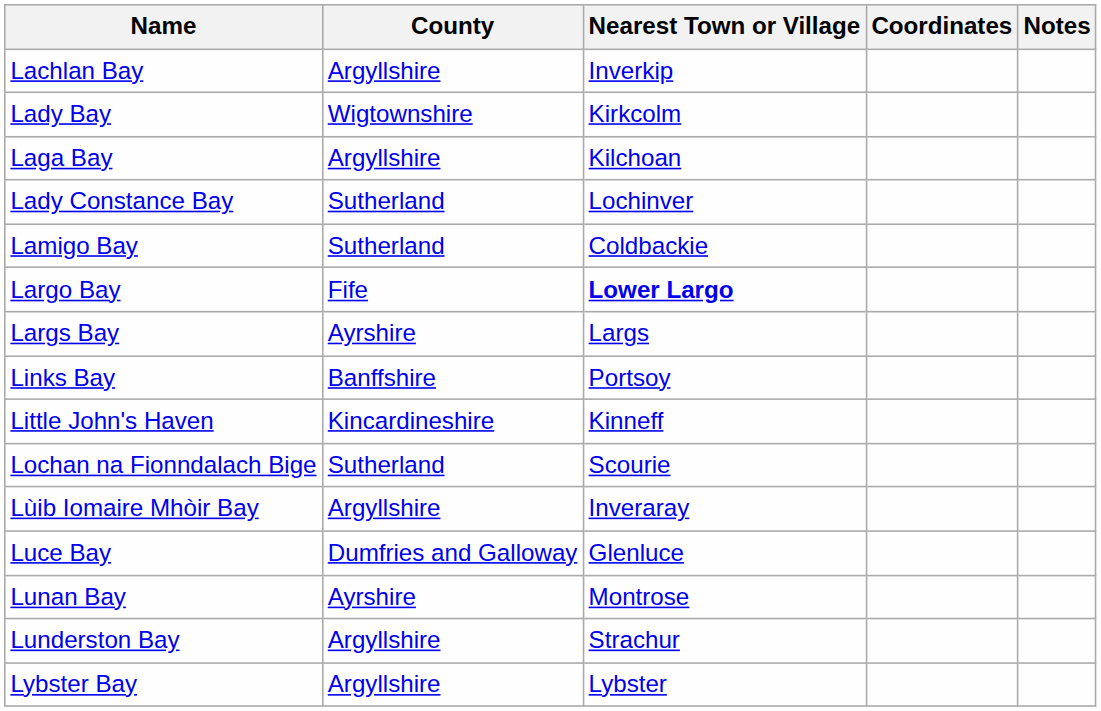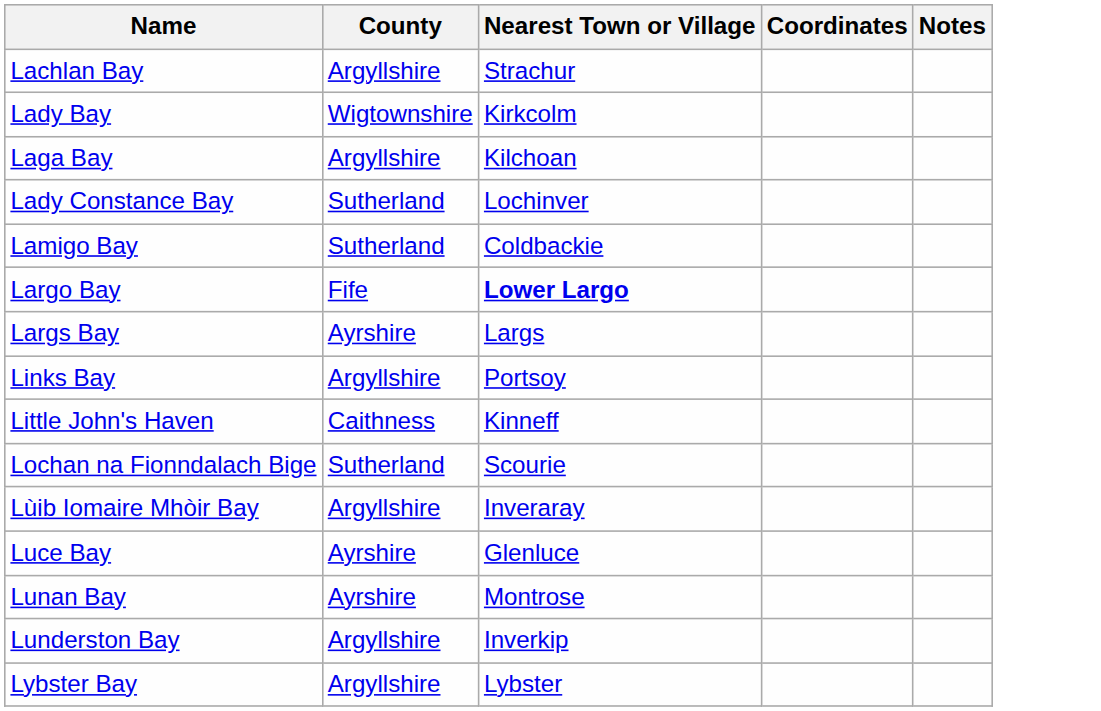Lachlan Bay | Nearest Town or Village: Inverkip -> Strachur
Links Bay | County: Banffshire -> Argyllshire
Little John's Haven | County: Kincardineshire -> Caithness
Luce Bay | County: Dumfries and Galloway -> Ayrshire
Lunderston Bay | Nearest Town or Village: Strachur -> Inverkip
